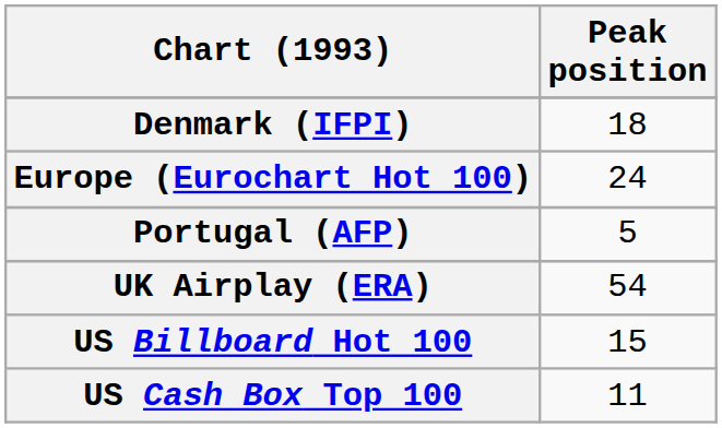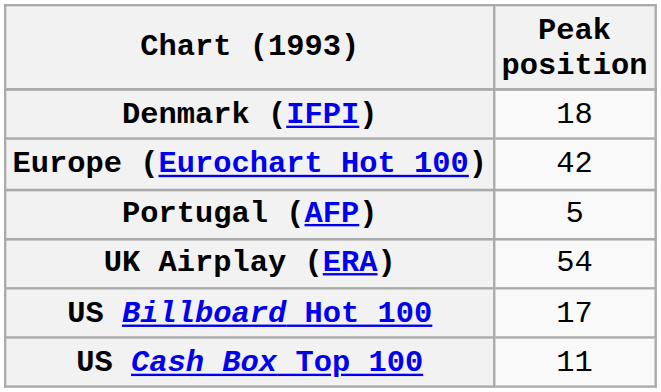Europe (Eurochart Hot 100) | Peak position: 24 -> 42
US Billboard Hot 100 | Peak position: 15 -> 17
